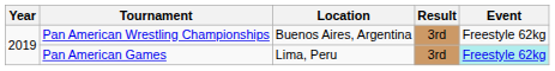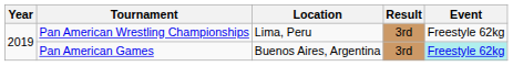Pan American Wrestling Championships | Location: Buenos Aires, Argentina -> Lima, Peru
Pan American Games | Location: Lima, Peru -> Buenos Aires, Argentina
